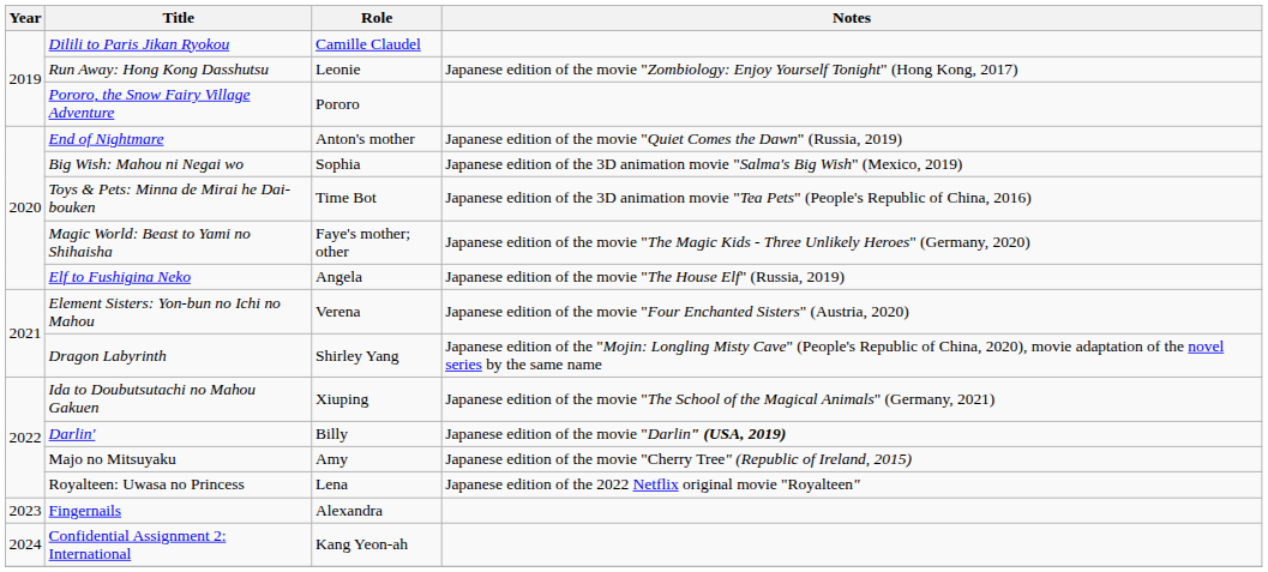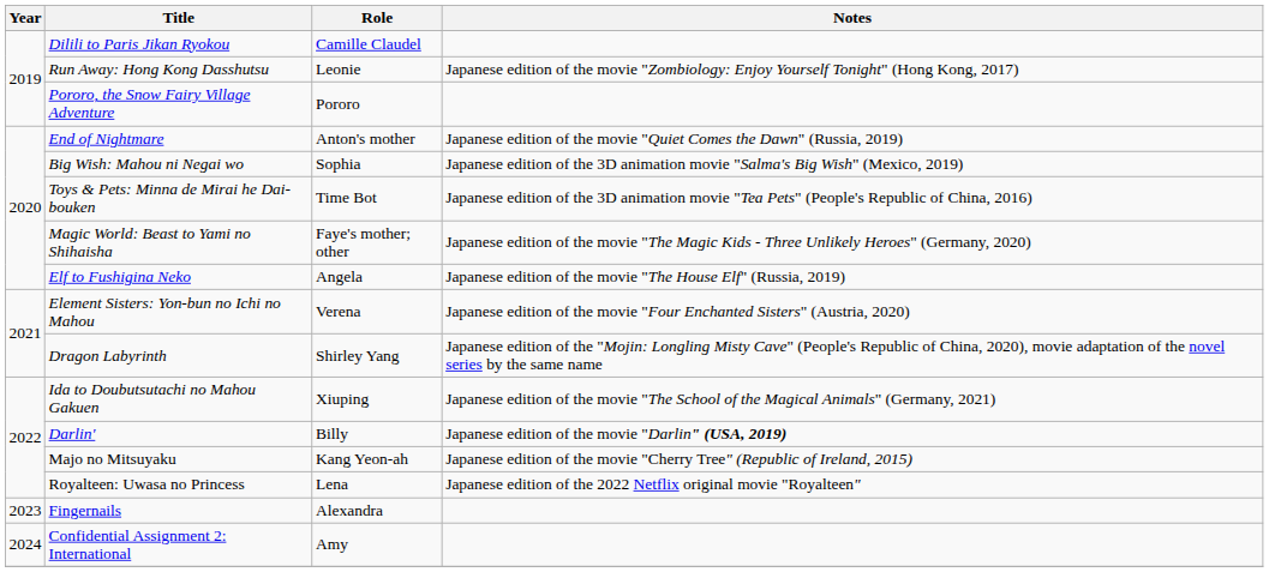Majo no Mitsuyaku | Role: Amy -> Kang Yeon-ah
Confidential Assignment 2: International | Role: Kang Yeon-ah -> Amy
